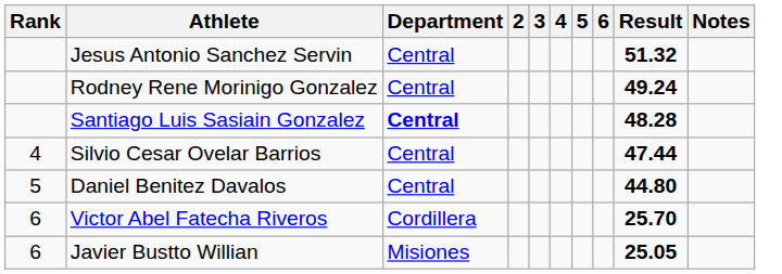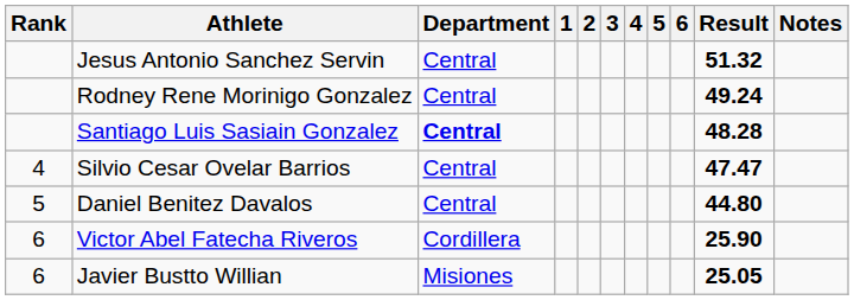+ column: 1
Silvio Cesar Ovelar Barrios | Result: 47.44 -> 47.47
Victor Abel Fatecha Riveros | Result: 25.70 -> 25.90
